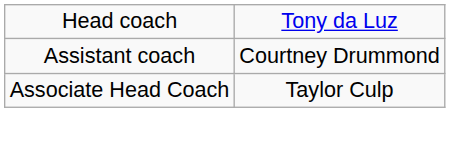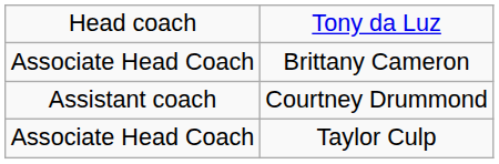+ row: Associate Head Coach | Brittany Cameron
